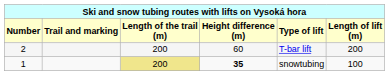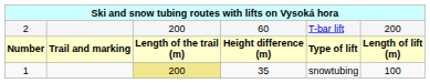rows swapped: Number <-> 2
1 | column 4: bold -> normal
